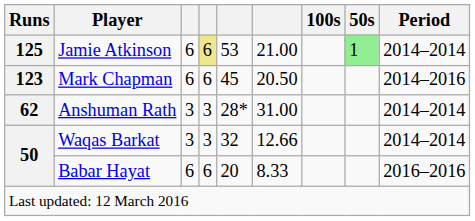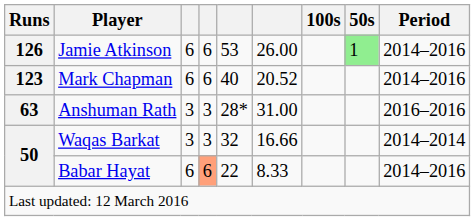Jamie Atkinson | Runs: 125 -> 126
Jamie Atkinson | column 4: khaki background -> no background
Jamie Atkinson | column 6: 21.00 -> 26.00
Jamie Atkinson | Period: 2014–2014 -> 2014–2016
Mark Chapman | column 5: 45 -> 40
Mark Chapman | column 6: 20.50 -> 20.52
Anshuman Rath | Runs: 62 -> 63
Anshuman Rath | Period: 2014–2014 -> 2016–2016
Waqas Barkat | column 6: 12.66 -> 16.66
Babar Hayat | column 4: no background -> lightsalmon background
Babar Hayat | column 5: 20 -> 22
Babar Hayat | Period: 2016–2016 -> 2014–2016
